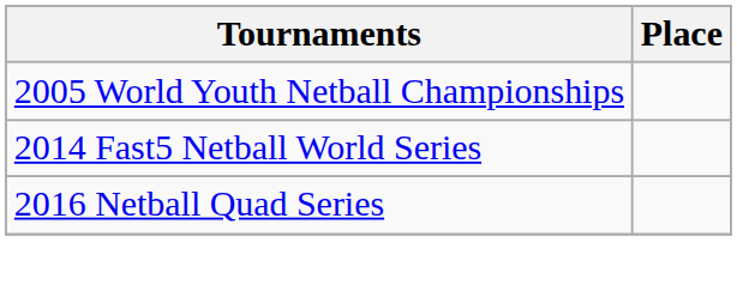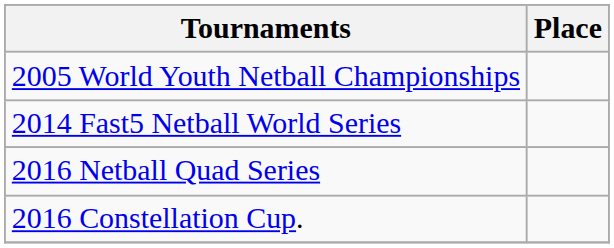+ row: 2016 Constellation Cup.
